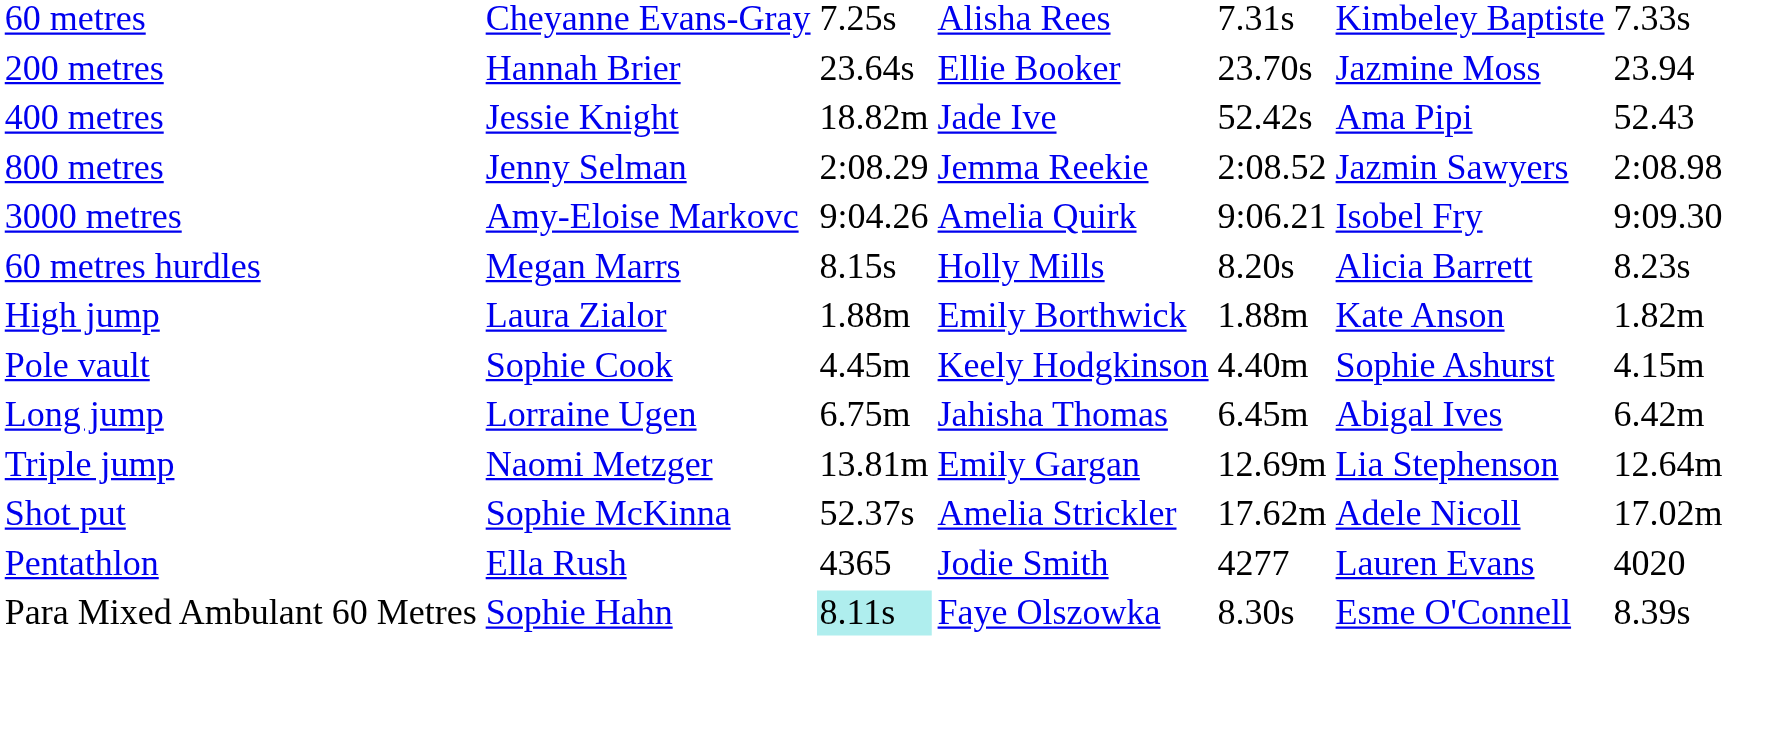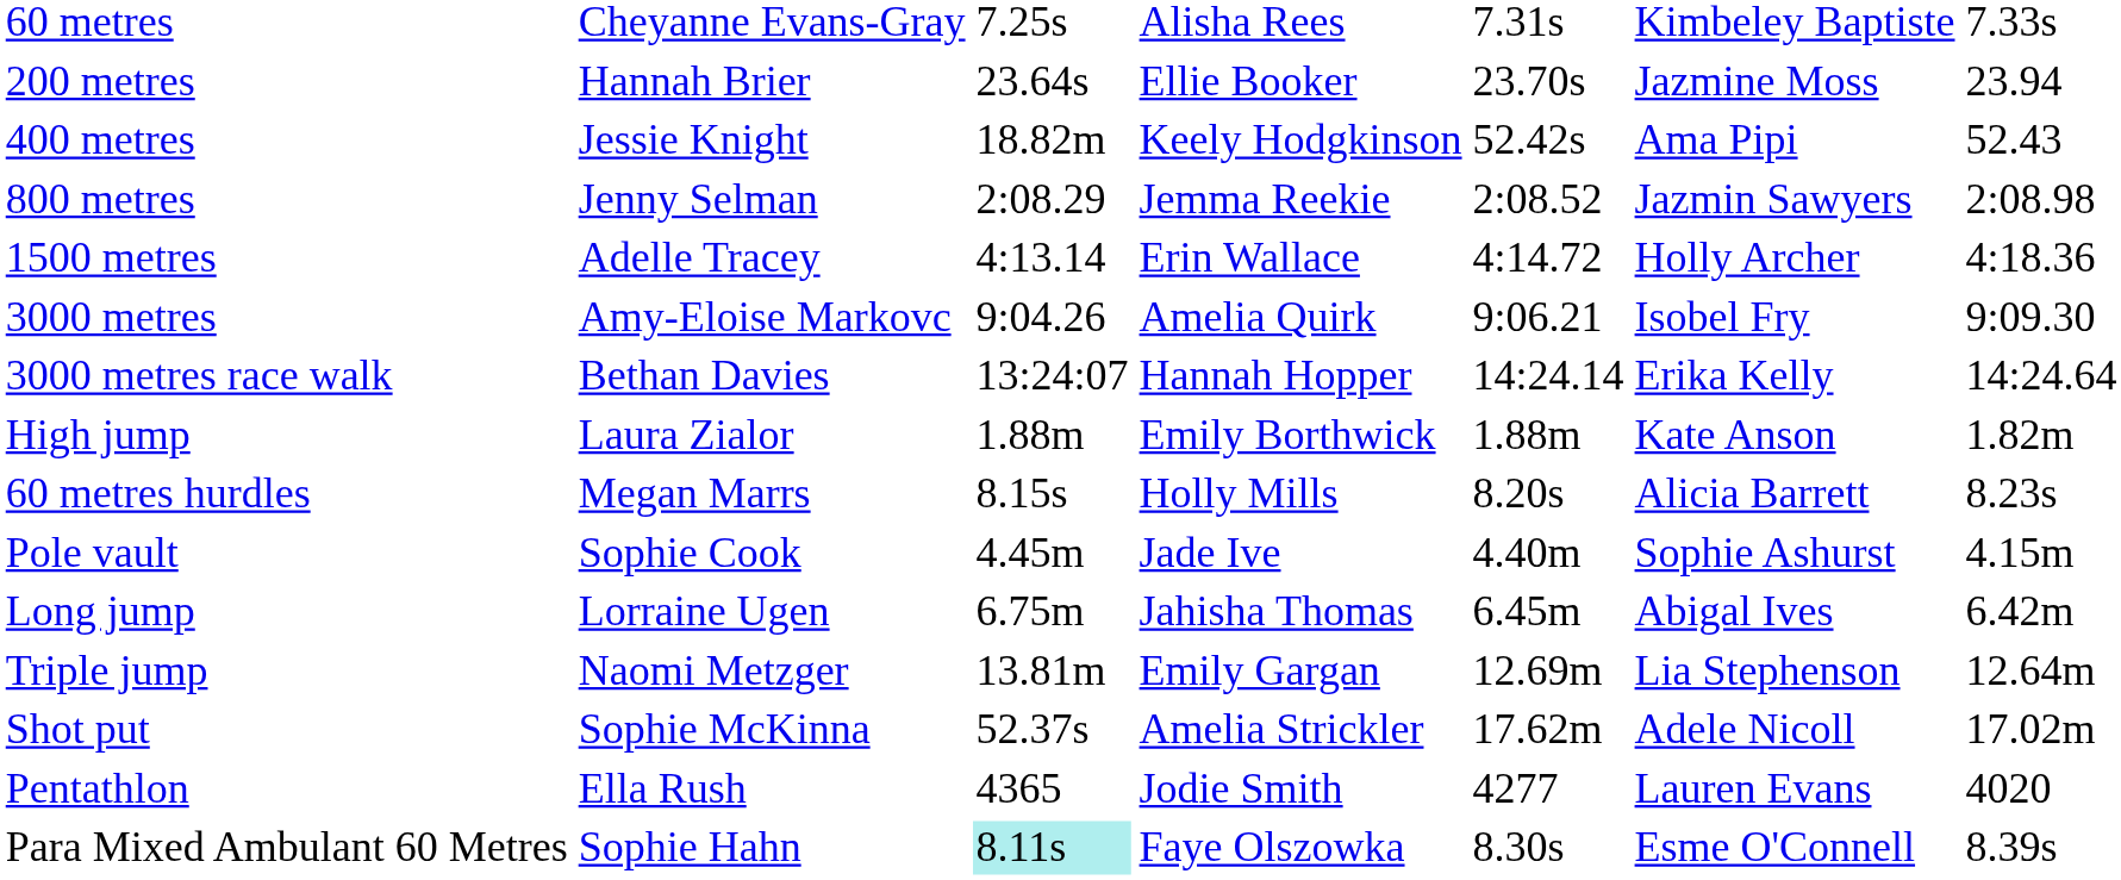400 metres | column 4: Jade Ive -> Keely Hodgkinson
+ row: 1500 metres | Adelle Tracey | 4:13.14 | Erin Wallace | 4:14.72 | Holly Archer | 4:18.36
+ row: 3000 metres race walk | Bethan Davies | 13:24:07 | Hannah Hopper | 14:24.14 | Erika Kelly | 14:24.64
rows swapped: 60 metres hurdles <-> High jump
Pole vault | column 4: Keely Hodgkinson -> Jade Ive
